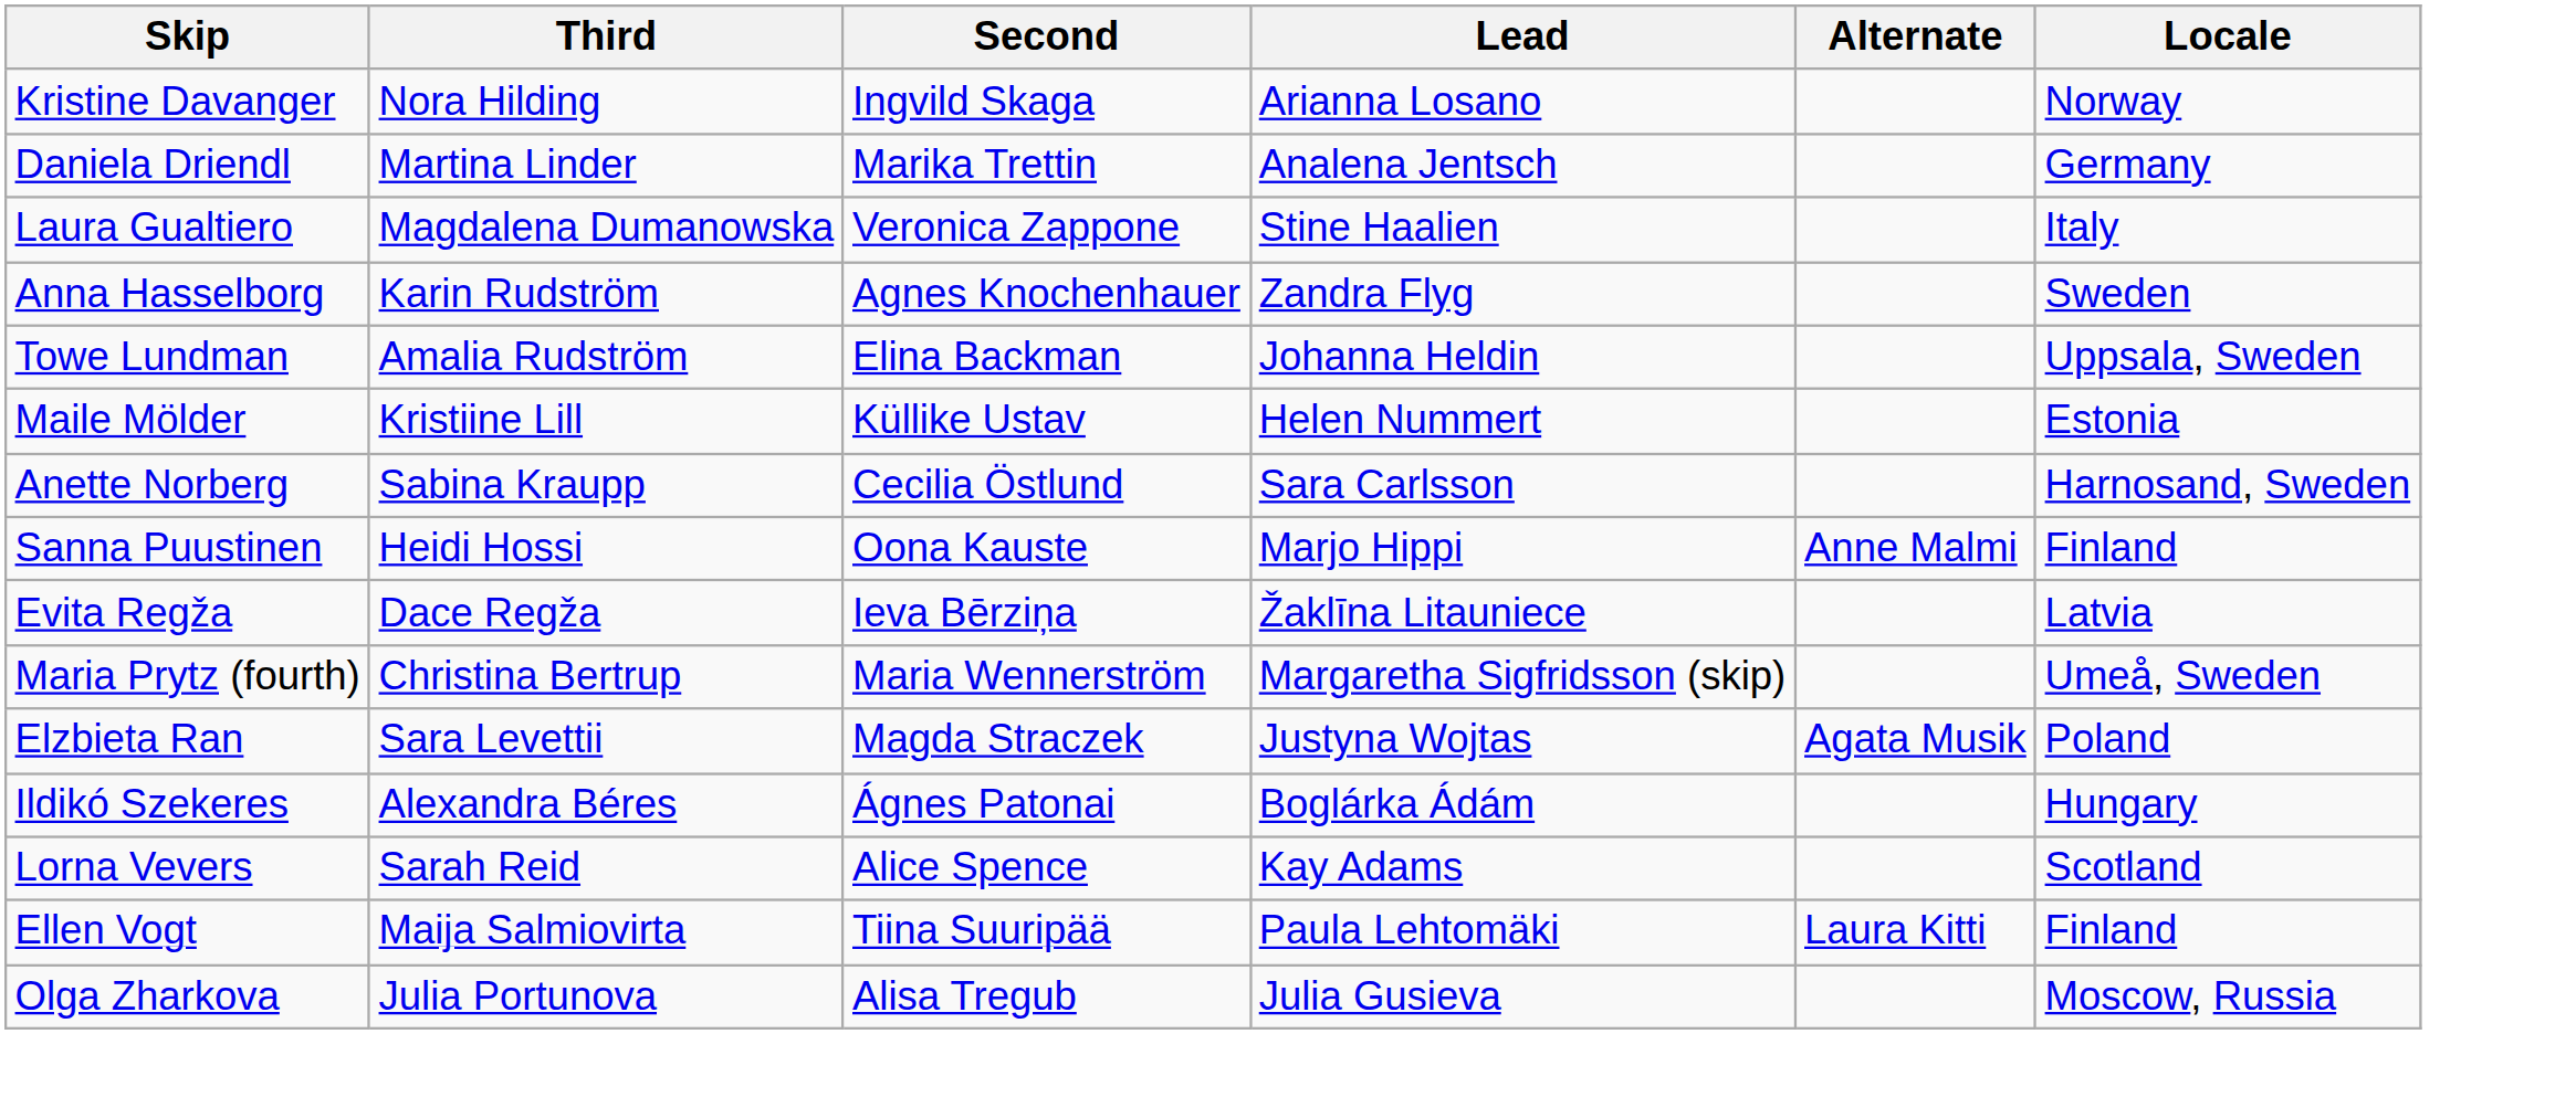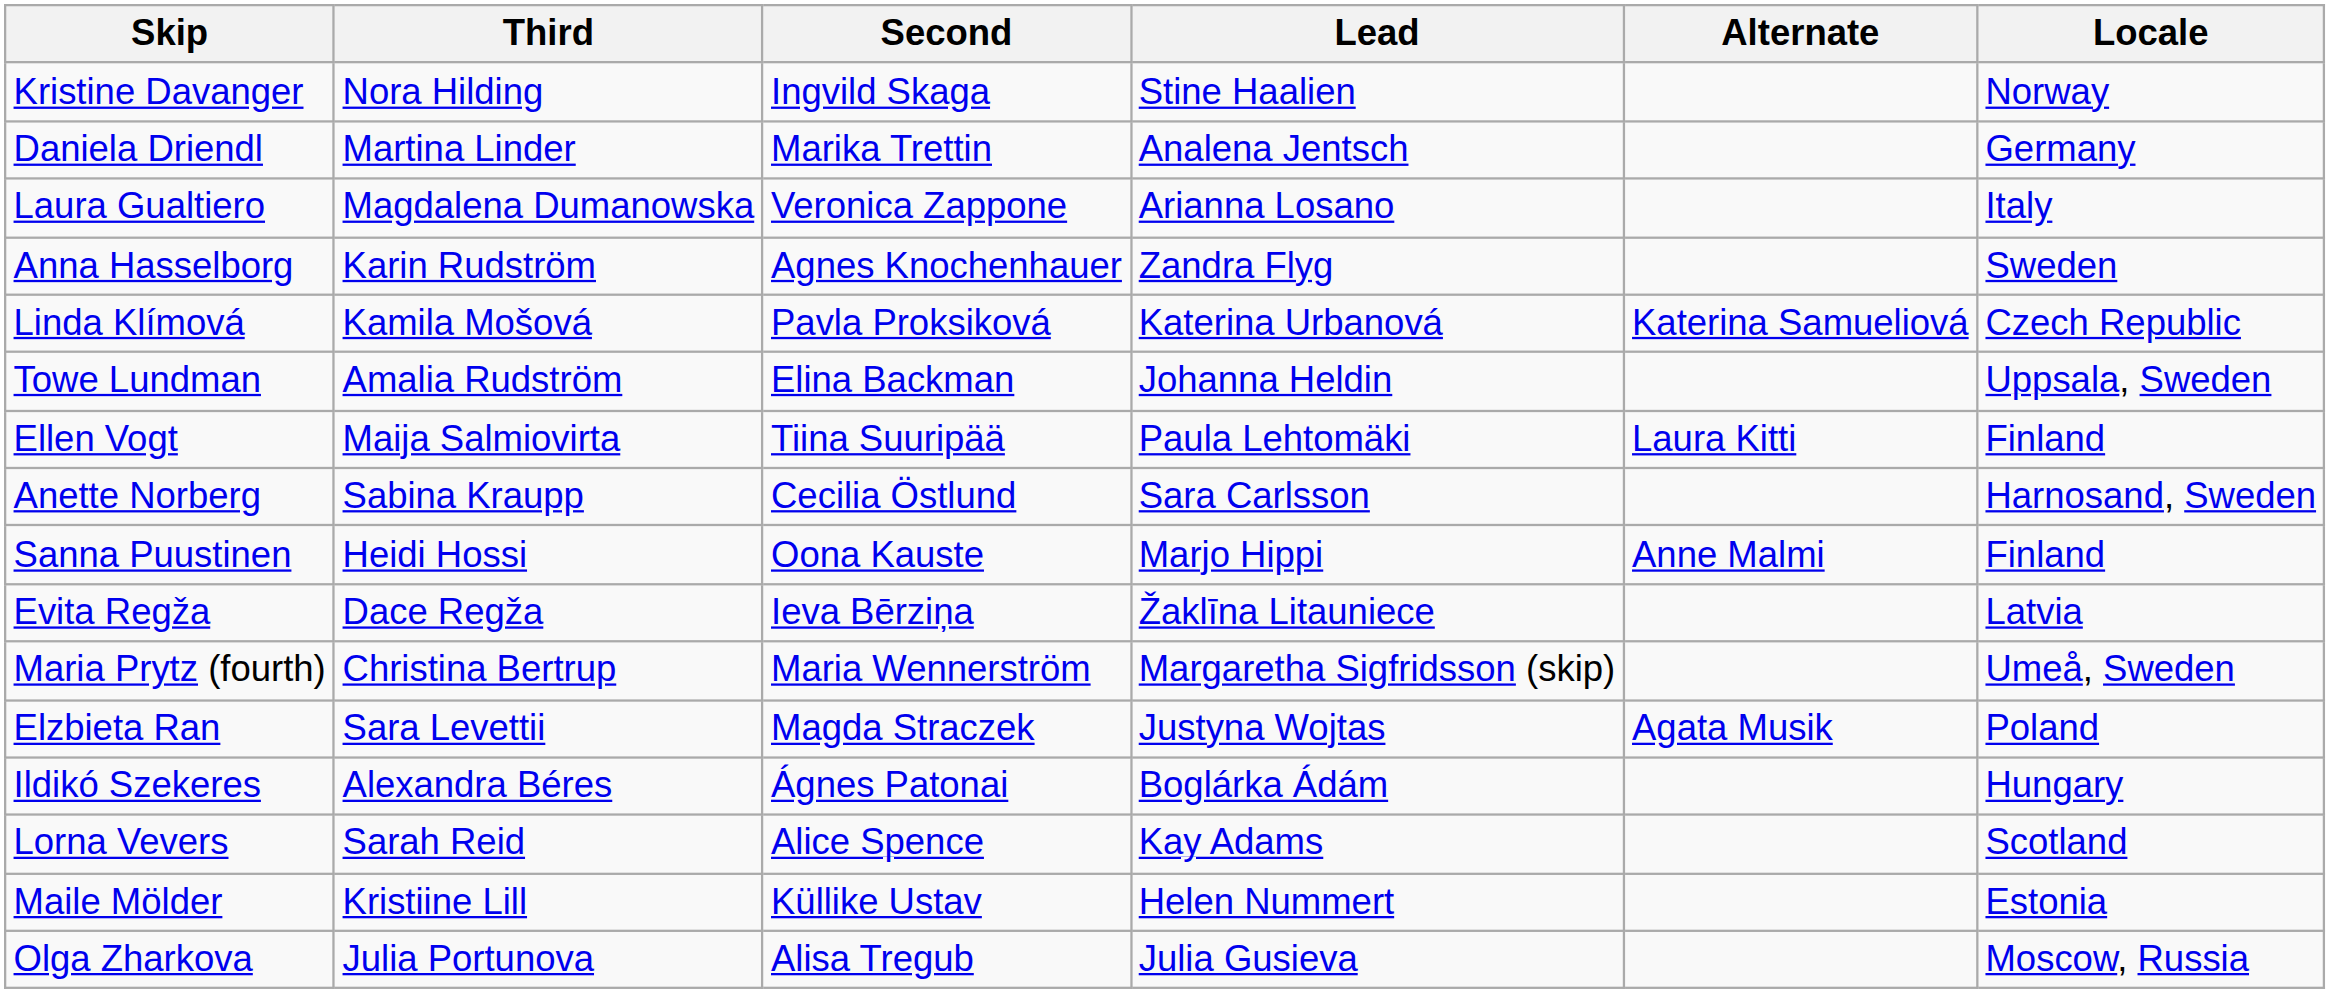Kristine Davanger | Lead: Arianna Losano -> Stine Haalien
Laura Gualtiero | Lead: Stine Haalien -> Arianna Losano
+ row: Linda Klímová | Kamila Mošová | Pavla Proksiková | Katerina Urbanová | Katerina Samueliová | Czech Republic
rows swapped: Maile Mölder <-> Ellen Vogt
